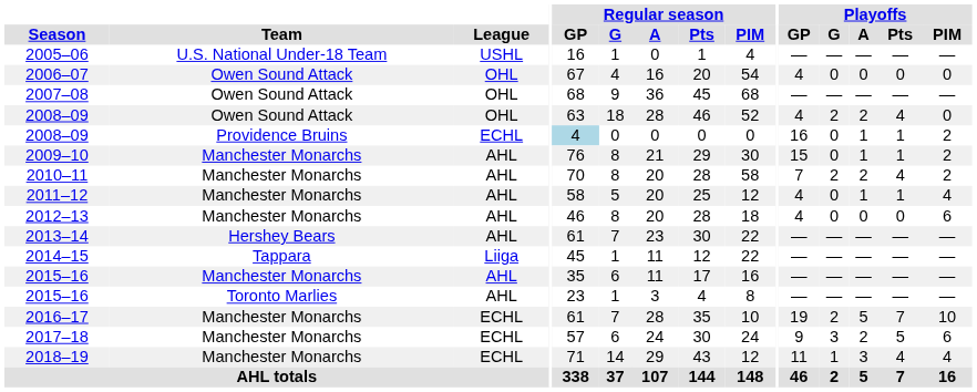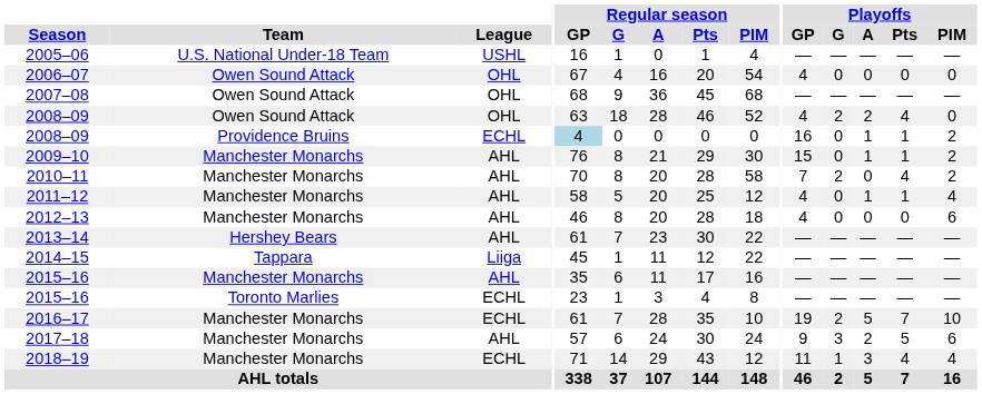2010–11 | Playoffs / A: 2 -> 0
2015–16 / Toronto Marlies | League: AHL -> ECHL
2017–18 | League: ECHL -> AHL
